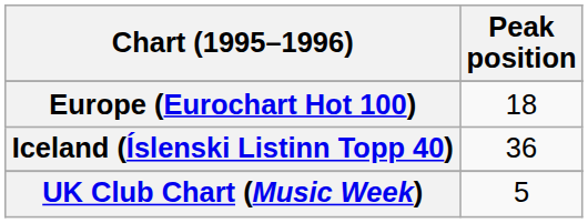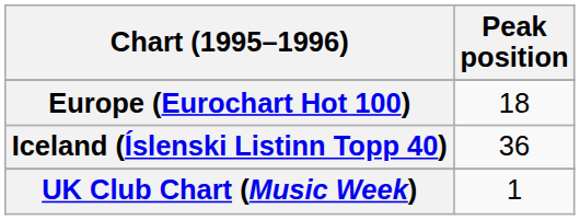UK Club Chart (Music Week) | Peak position: 5 -> 1
